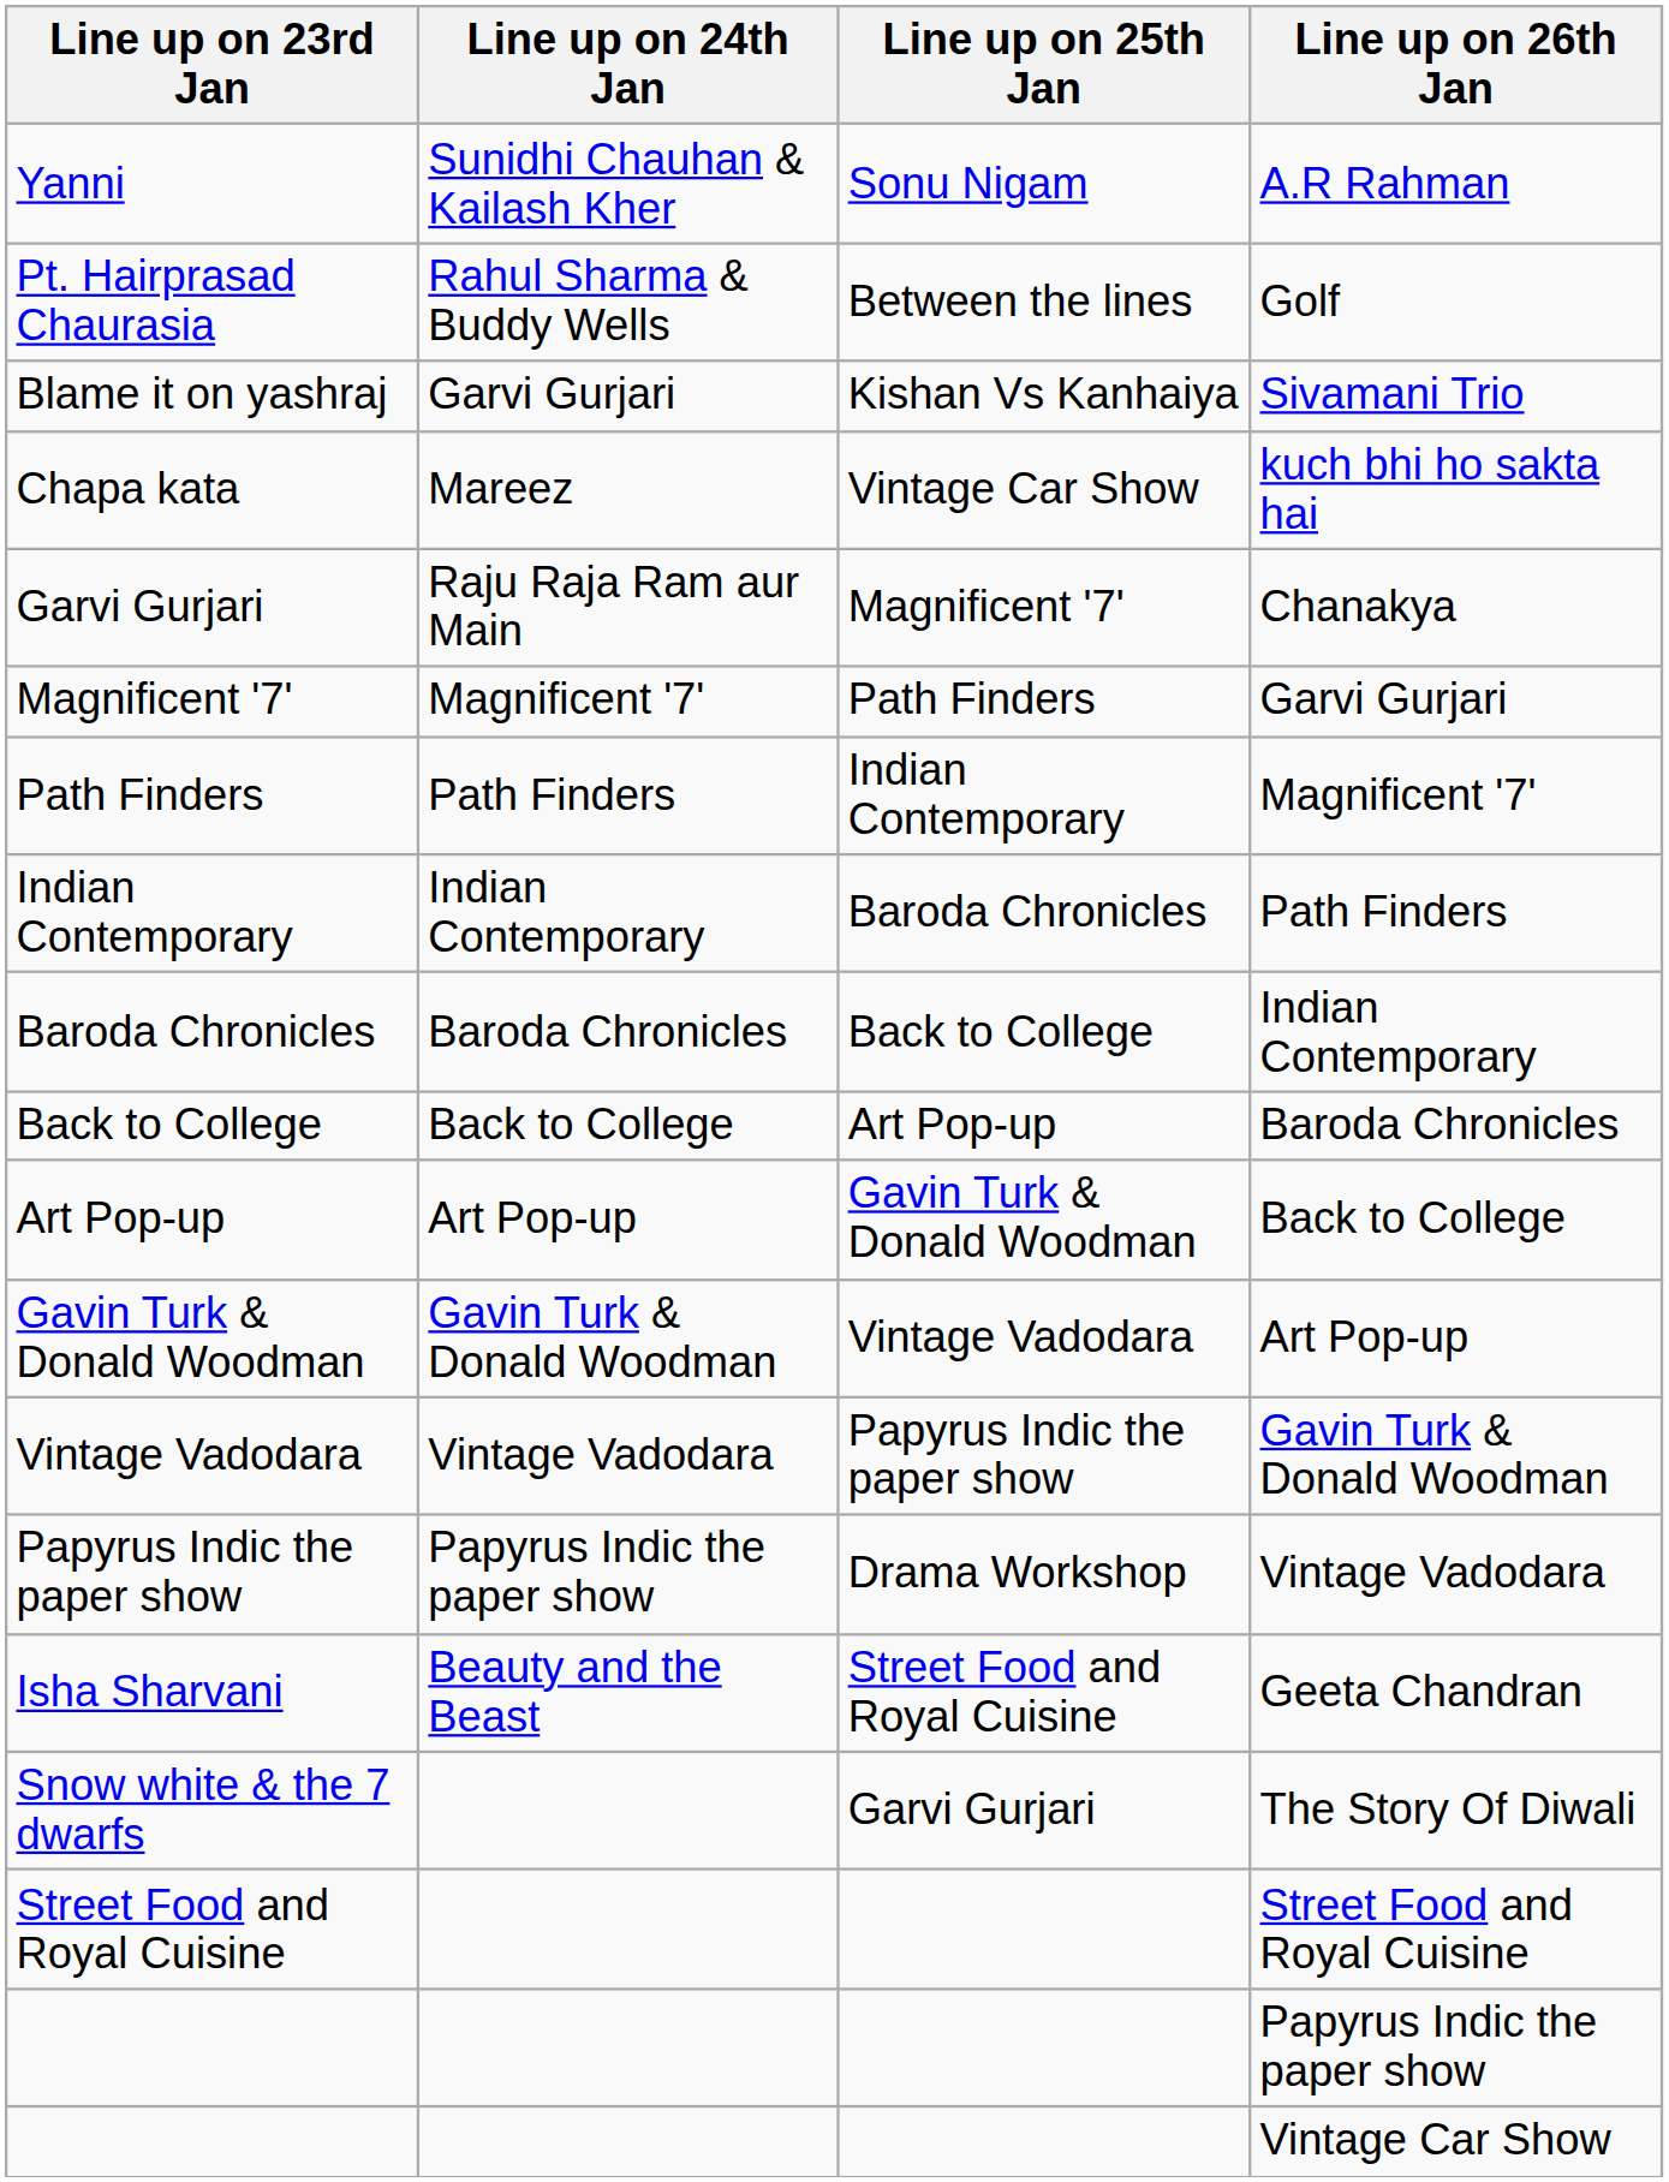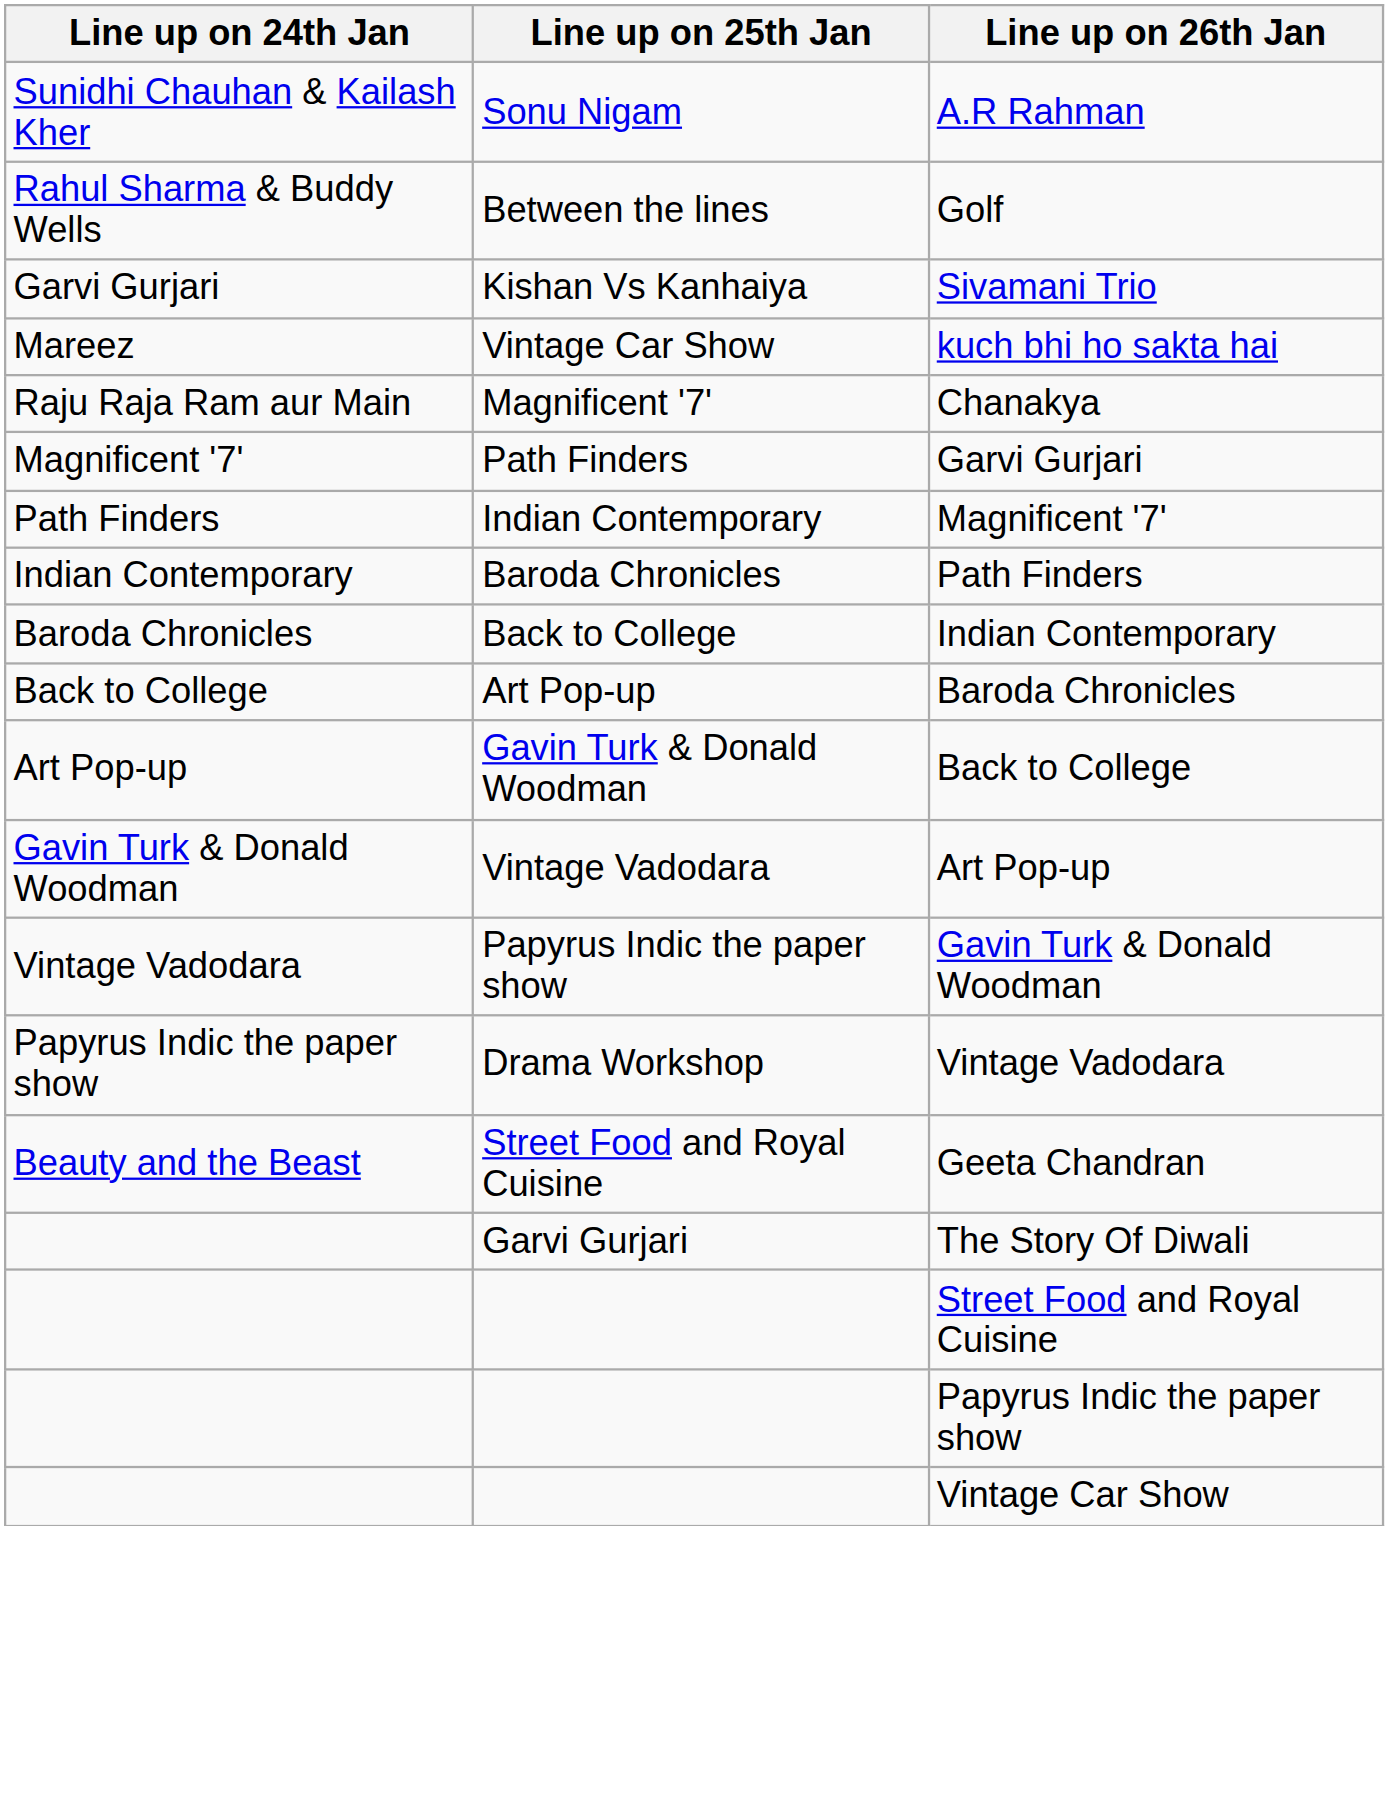- column: Line up on 23rd Jan | Yanni | Pt. Hairprasad Chaurasia | Blame it on yashraj | Chapa kata | Garvi Gurjari | Magnificent '7' | Path Finders | Indian Contemporary | Baroda Chronicles | Back to College | Art Pop-up | Gavin Turk & Donald Woodman | Vintage Vadodara | Papyrus Indic the paper show | Isha Sharvani | Snow white & the 7 dwarfs | Street Food and Royal Cuisine
